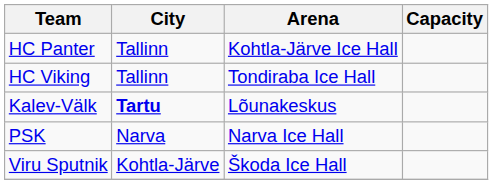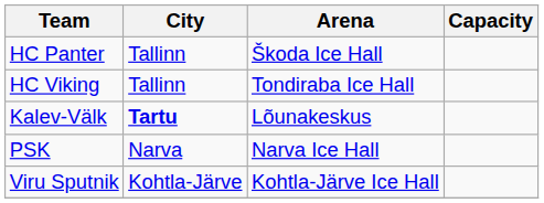HC Panter | Arena: Kohtla-Järve Ice Hall -> Škoda Ice Hall
Viru Sputnik | Arena: Škoda Ice Hall -> Kohtla-Järve Ice Hall
